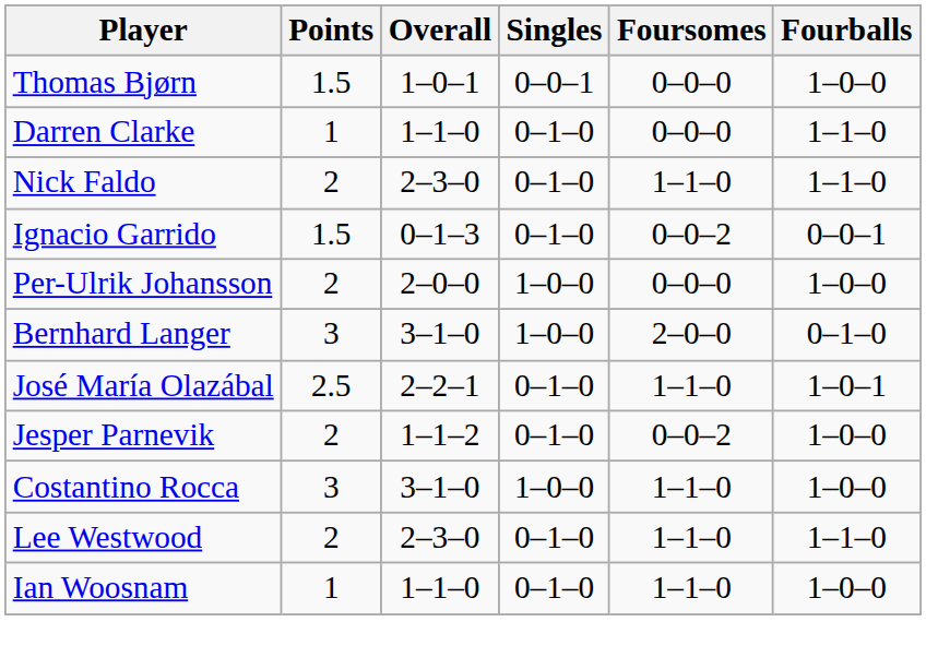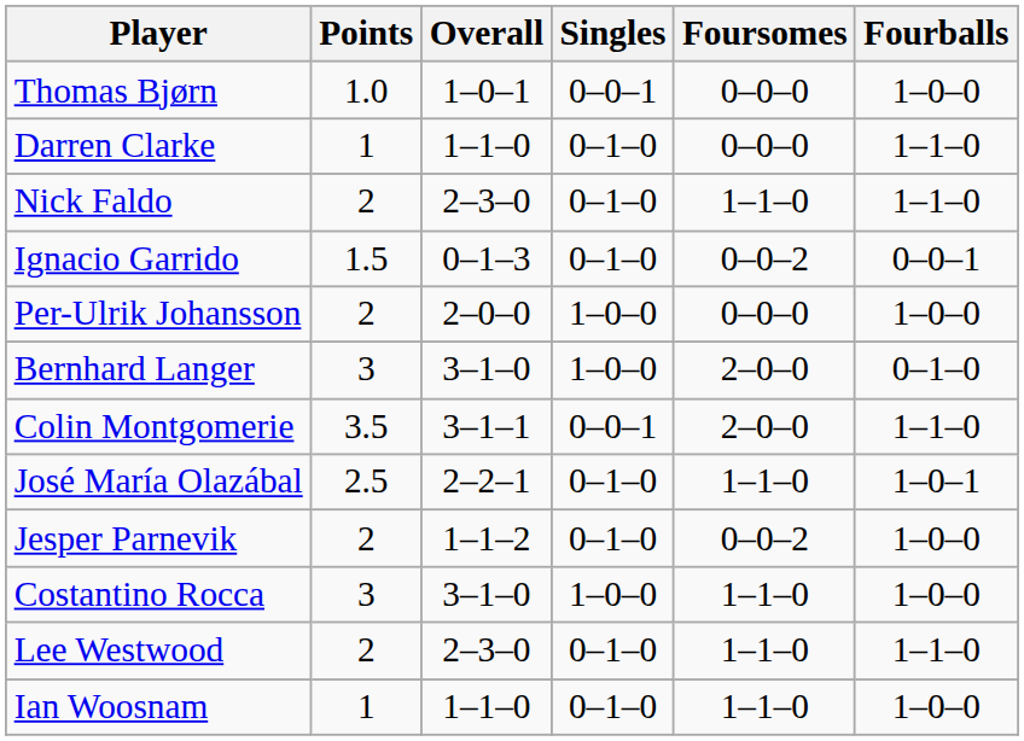Thomas Bjørn | Points: 1.5 -> 1.0
+ row: Colin Montgomerie | 3.5 | 3–1–1 | 0–0–1 | 2–0–0 | 1–1–0
